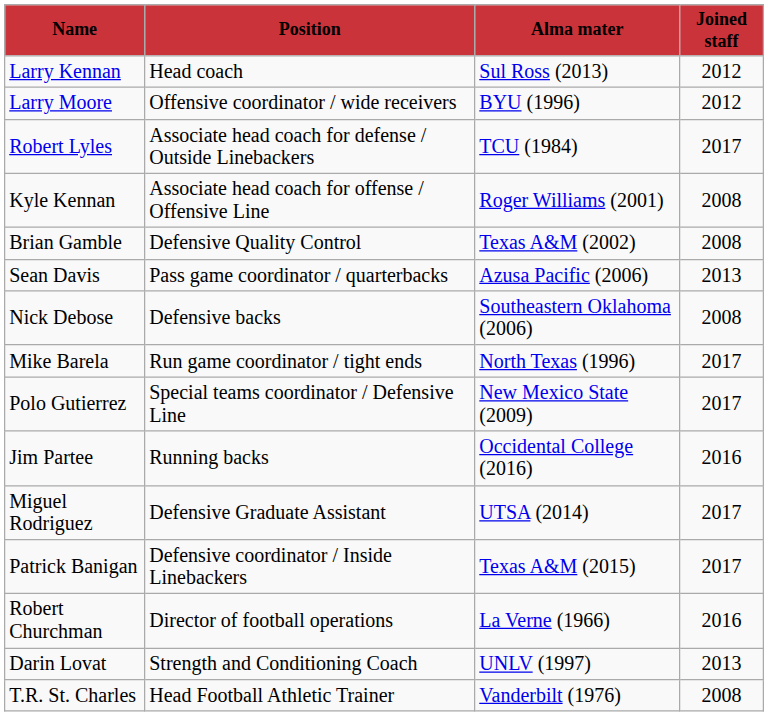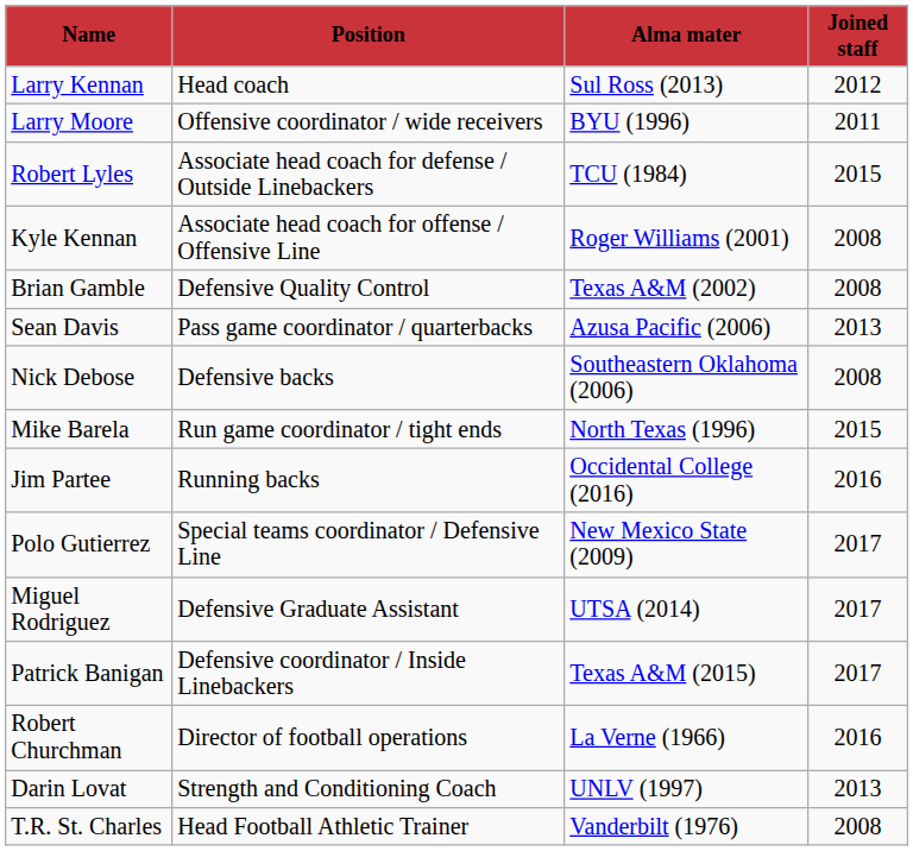Larry Moore | column 4: 2012 -> 2011
Robert Lyles | column 4: 2017 -> 2015
Mike Barela | column 4: 2017 -> 2015
rows swapped: Jim Partee <-> Polo Gutierrez
